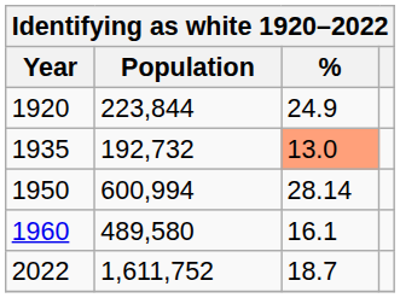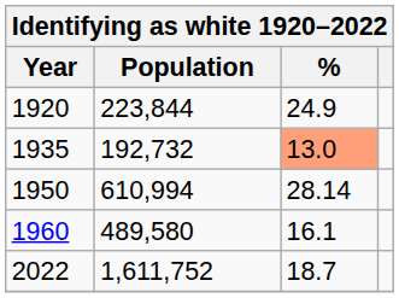1950 | Population: 600,994 -> 610,994
